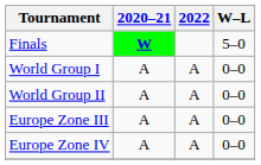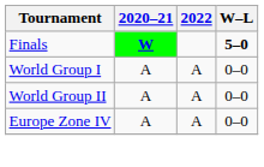Finals | W–L: normal -> bold
- row: Europe Zone III | A | A | 0–0
